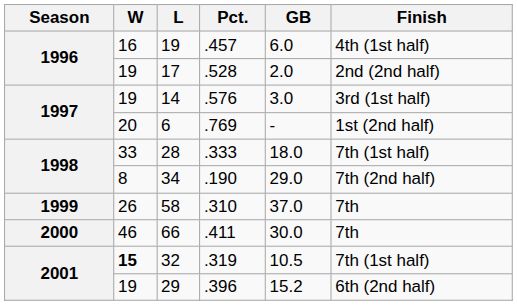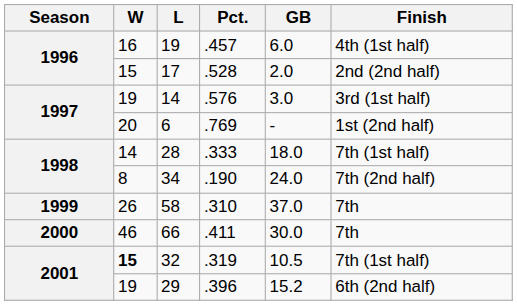17 | W: 19 -> 15
28 | W: 33 -> 14
34 | GB: 29.0 -> 24.0
